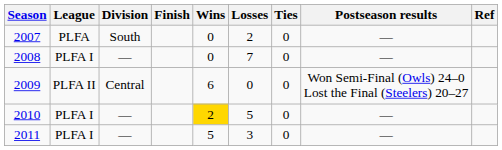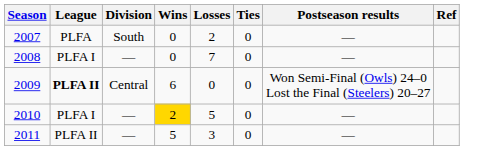- column: Finish
2009 | League: normal -> bold
2011 | League: PLFA I -> PLFA II
